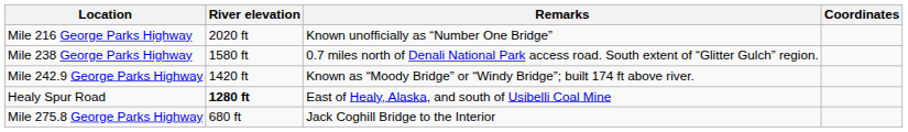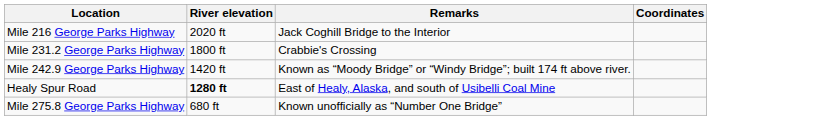Mile 216 George Parks Highway | Remarks: Known unofficially as “Number One Bridge” -> Jack Coghill Bridge to the Interior
+ row: Mile 231.2 George Parks Highway | 1800 ft | Crabbie's Crossing
- row: Mile 238 George Parks Highway | 1580 ft | 0.7 miles north of Denali National Park access road. South extent of “Glitter Gulch” region.
Mile 275.8 George Parks Highway | Remarks: Jack Coghill Bridge to the Interior -> Known unofficially as “Number One Bridge”
